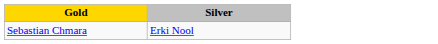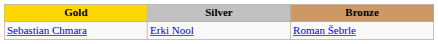+ column: Bronze | Roman Šebrle
